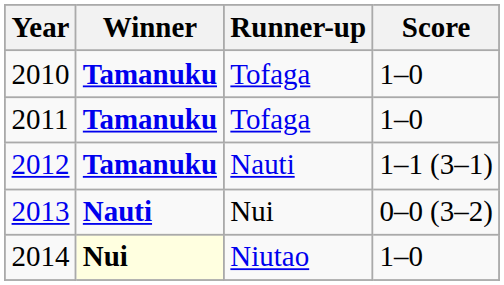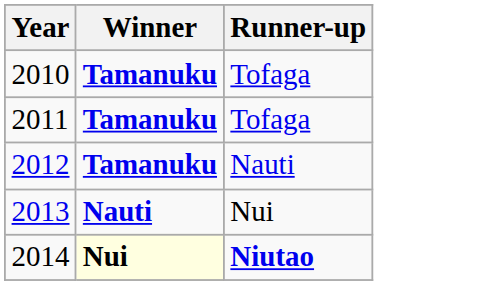- column: Score | 1–0 | 1–0 | 1–1 (3–1) | 0–0 (3–2) | 1–0
2014 | Runner-up: normal -> bold
